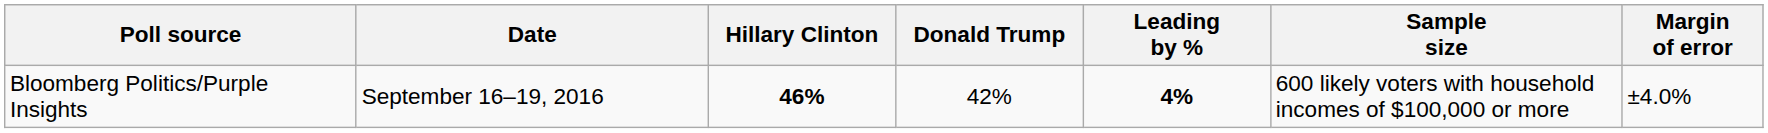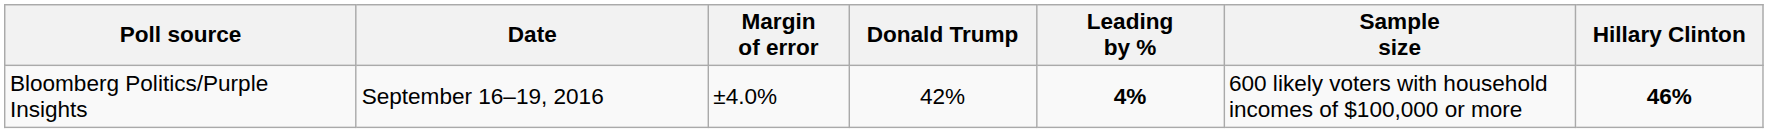columns swapped: Hillary Clinton <-> Margin of error
